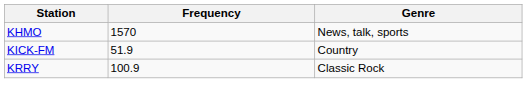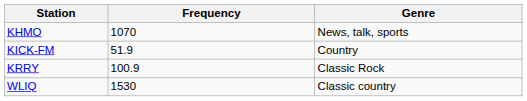KHMO | Frequency: 1570 -> 1070
+ row: WLIQ | 1530 | Classic country
